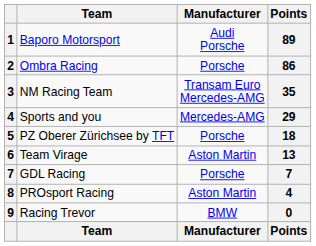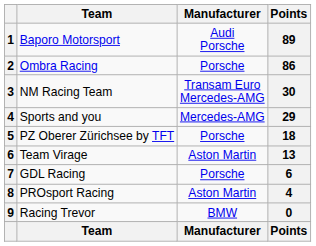NM Racing Team | Points: 35 -> 30
GDL Racing | Points: 7 -> 6
